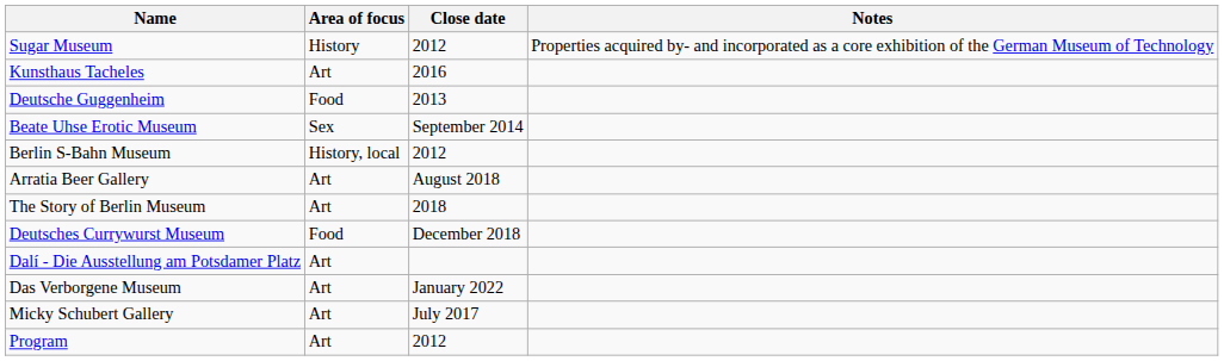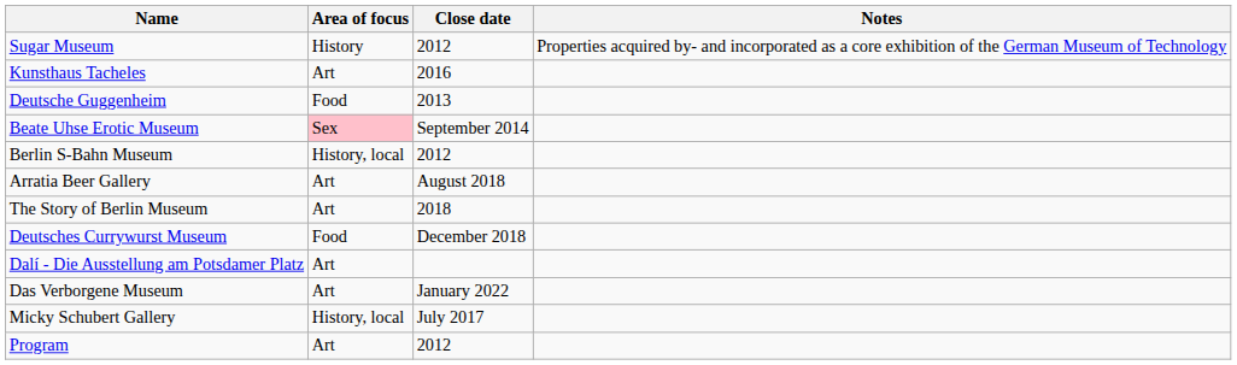Beate Uhse Erotic Museum | Area of focus: no background -> pink background
Micky Schubert Gallery | Area of focus: Art -> History, local
